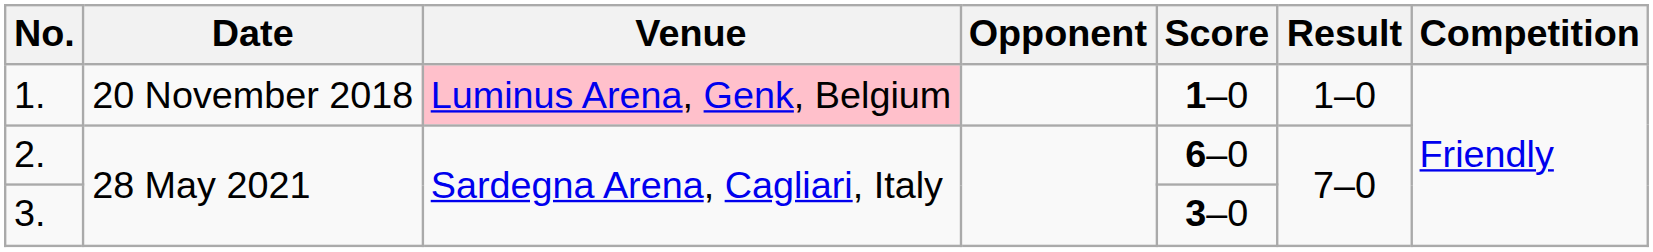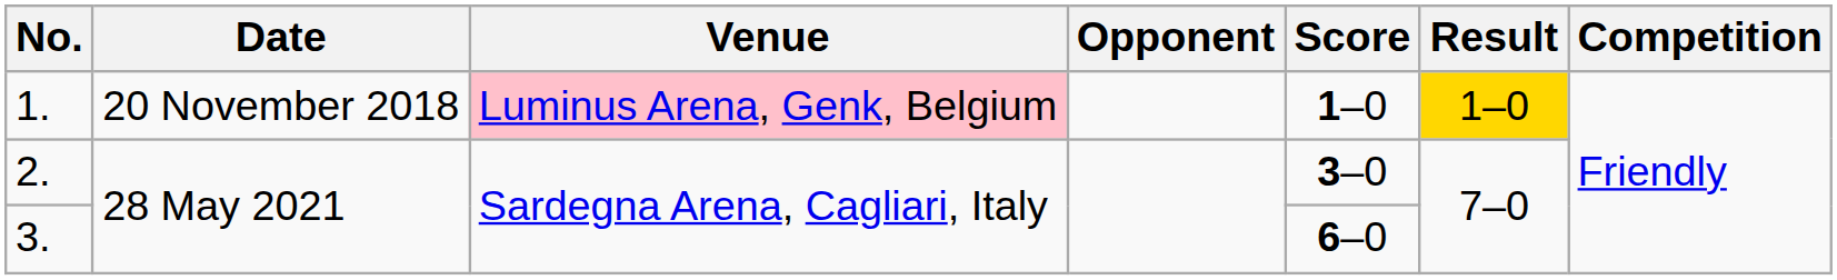1. | Result: no background -> gold background
2. | Score: 6–0 -> 3–0
3. | Score: 3–0 -> 6–0
